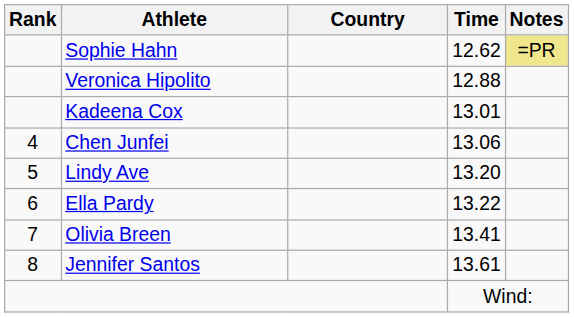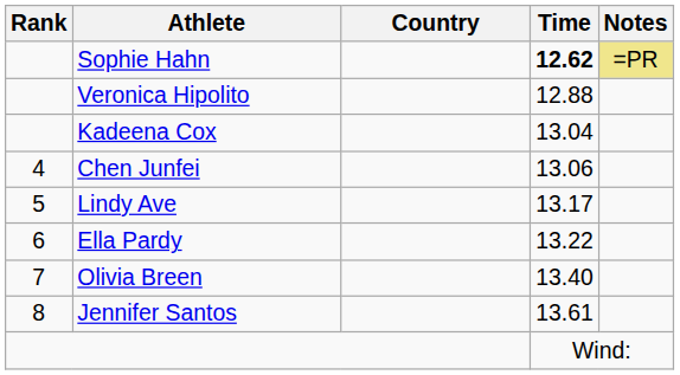Sophie Hahn | Time: normal -> bold
Kadeena Cox | Time: 13.01 -> 13.04
Lindy Ave | Time: 13.20 -> 13.17
Olivia Breen | Time: 13.41 -> 13.40
